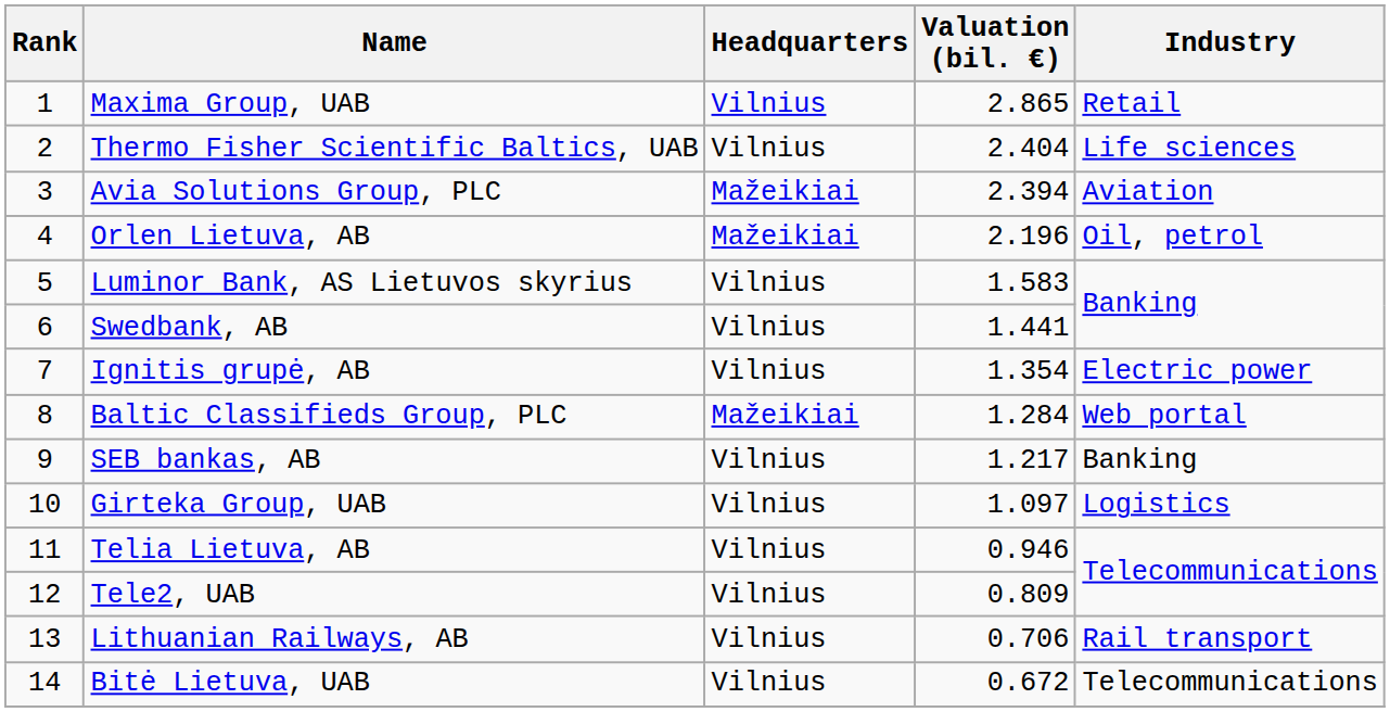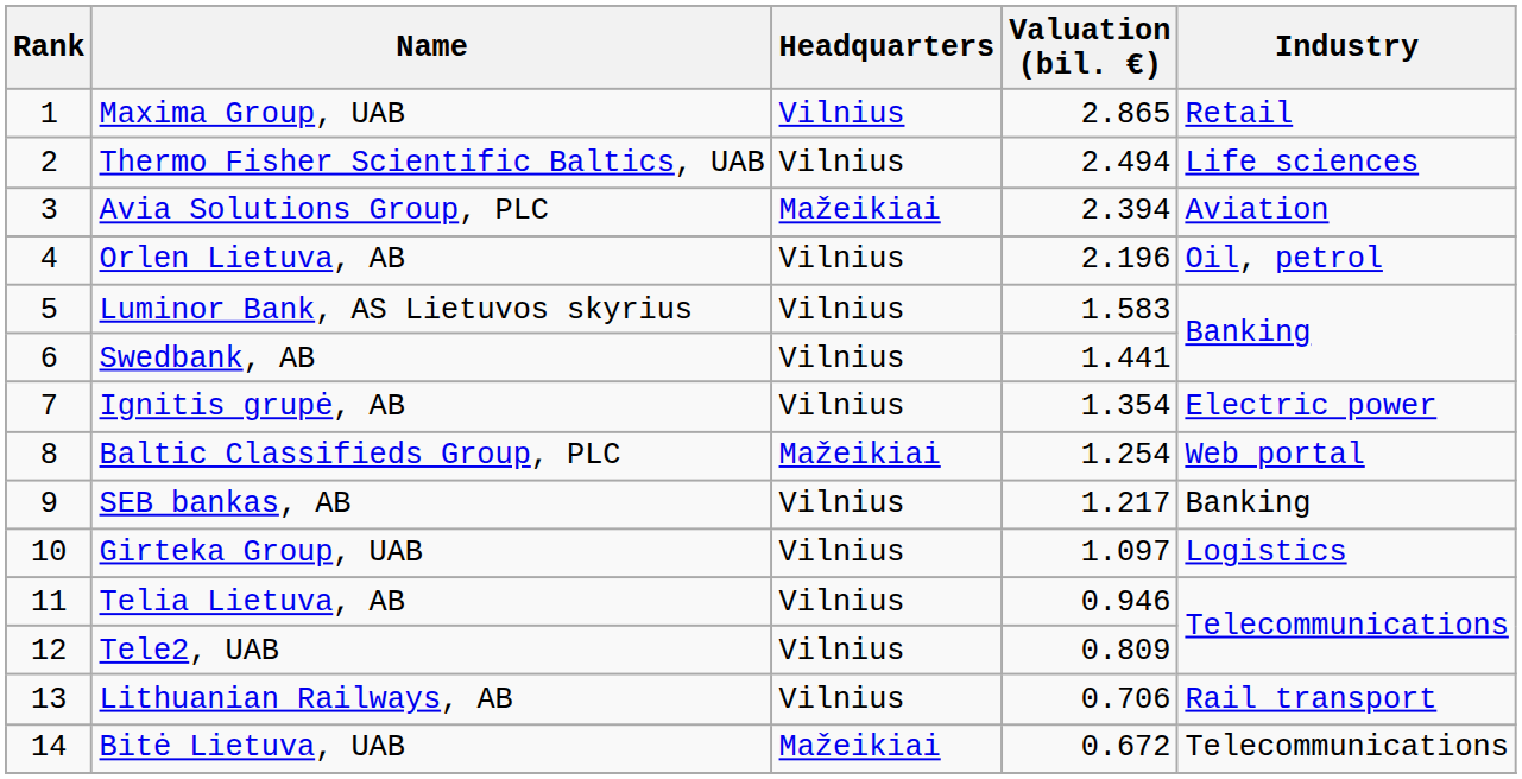Thermo Fisher Scientific Baltics, UAB | Valuation (bil. €): 2.404 -> 2.494
Orlen Lietuva, AB | Headquarters: Mažeikiai -> Vilnius
Baltic Classifieds Group, PLC | Valuation (bil. €): 1.284 -> 1.254
Bitė Lietuva, UAB | Headquarters: Vilnius -> Mažeikiai
